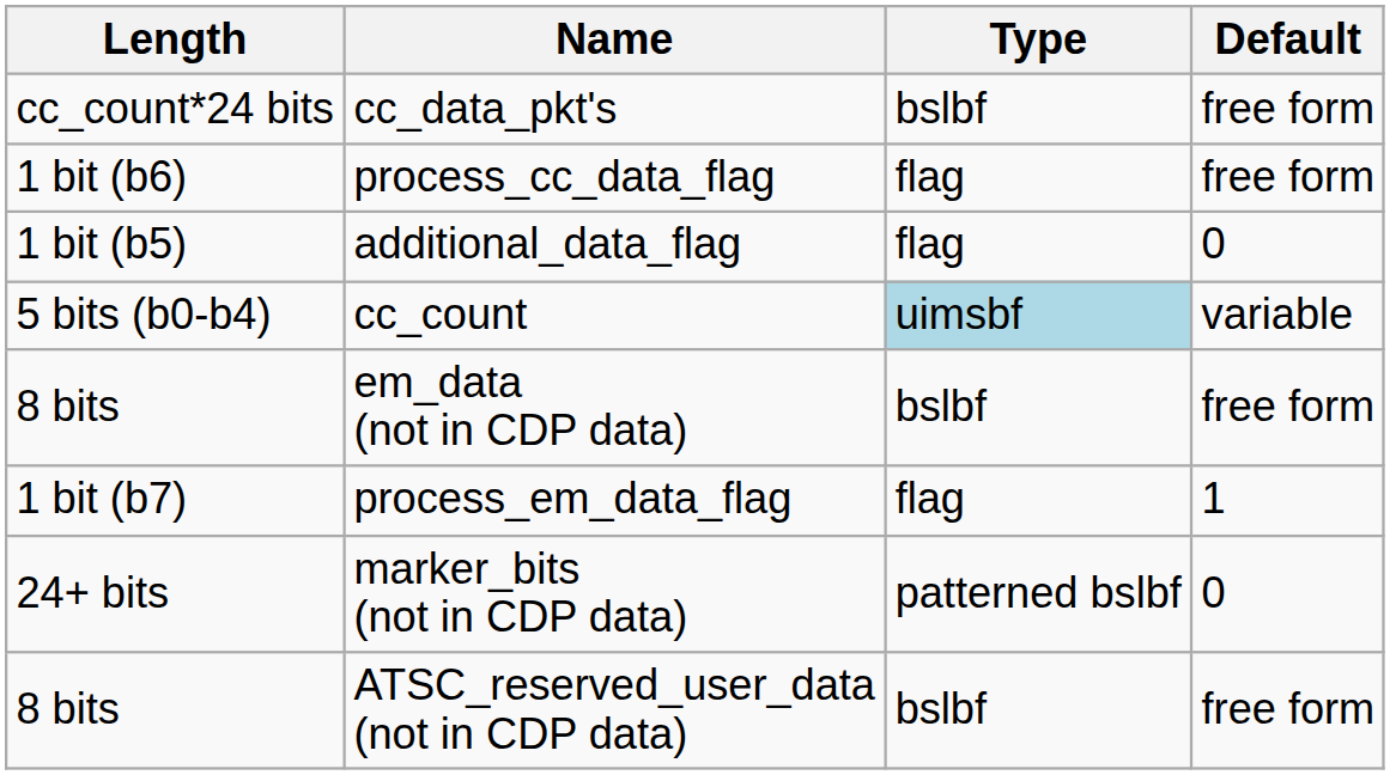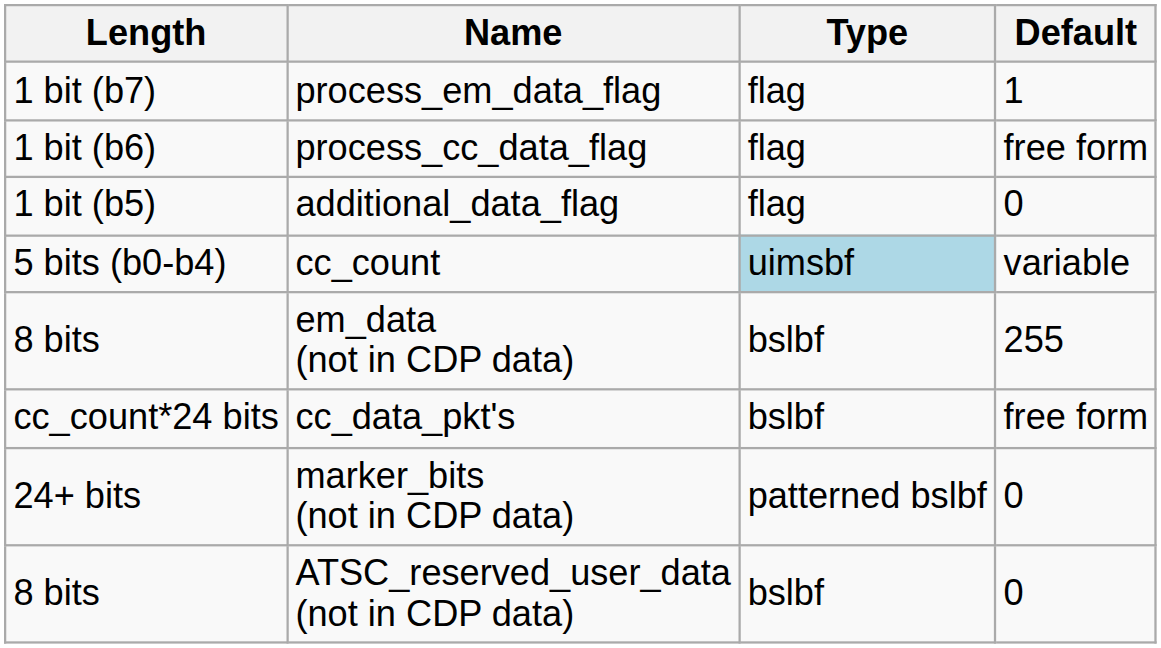rows swapped: process_em_data_flag <-> cc_data_pkt's
em_data (not in CDP data) | Default: free form -> 255
ATSC_reserved_user_data (not in CDP data) | Default: free form -> 0
